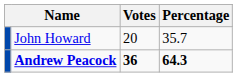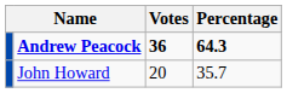rows swapped: Andrew Peacock <-> John Howard
